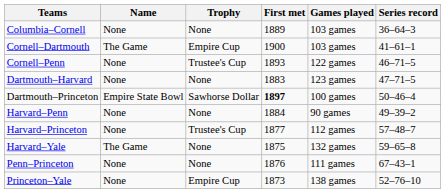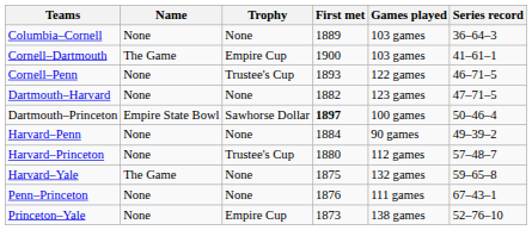Dartmouth–Harvard | First met: 1883 -> 1882
Harvard–Princeton | First met: 1877 -> 1880
